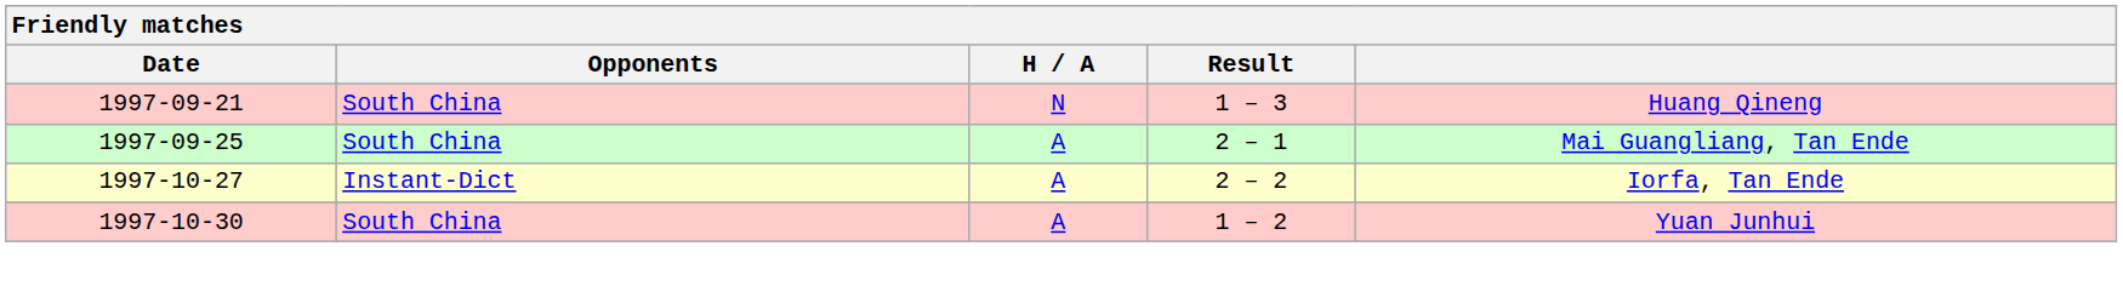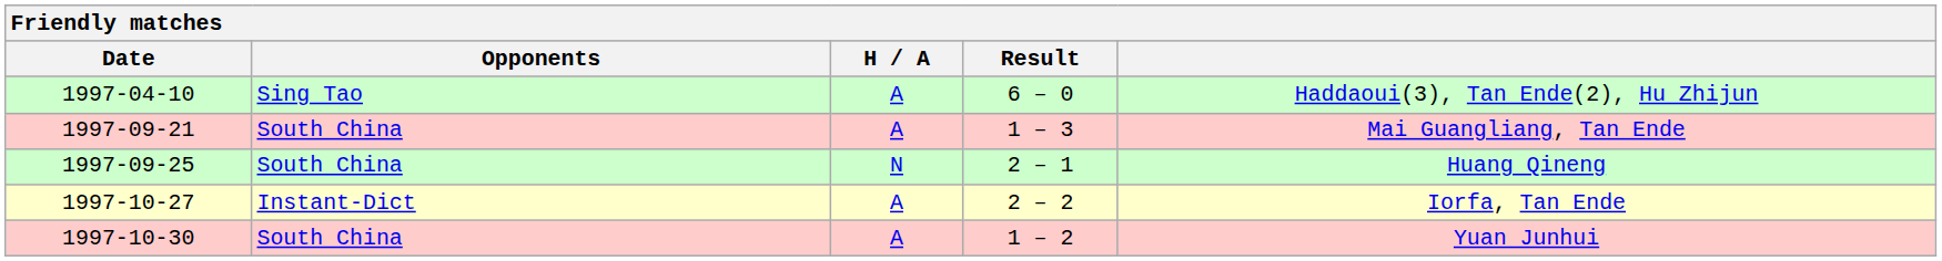+ row: 1997-04-10 | Sing Tao | A | 6 – 0 | Haddaoui(3), Tan Ende(2), Hu Zhijun
1997-09-21 | H / A: N -> A
1997-09-21 | column 5: Huang Qineng -> Mai Guangliang, Tan Ende
1997-09-25 | H / A: A -> N
1997-09-25 | column 5: Mai Guangliang, Tan Ende -> Huang Qineng
